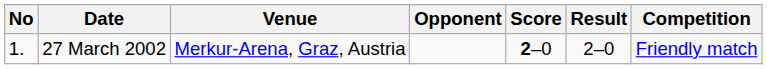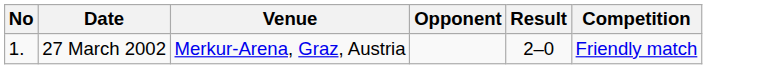- column: Score | 2–0
